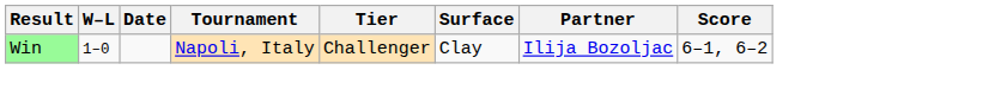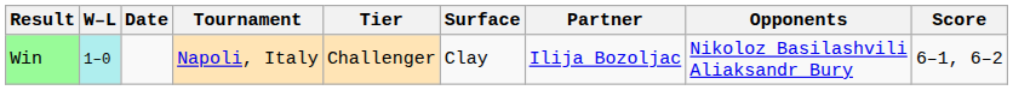+ column: Opponents | Nikoloz Basilashvili Aliaksandr Bury
Win | W–L: no background -> paleturquoise background
